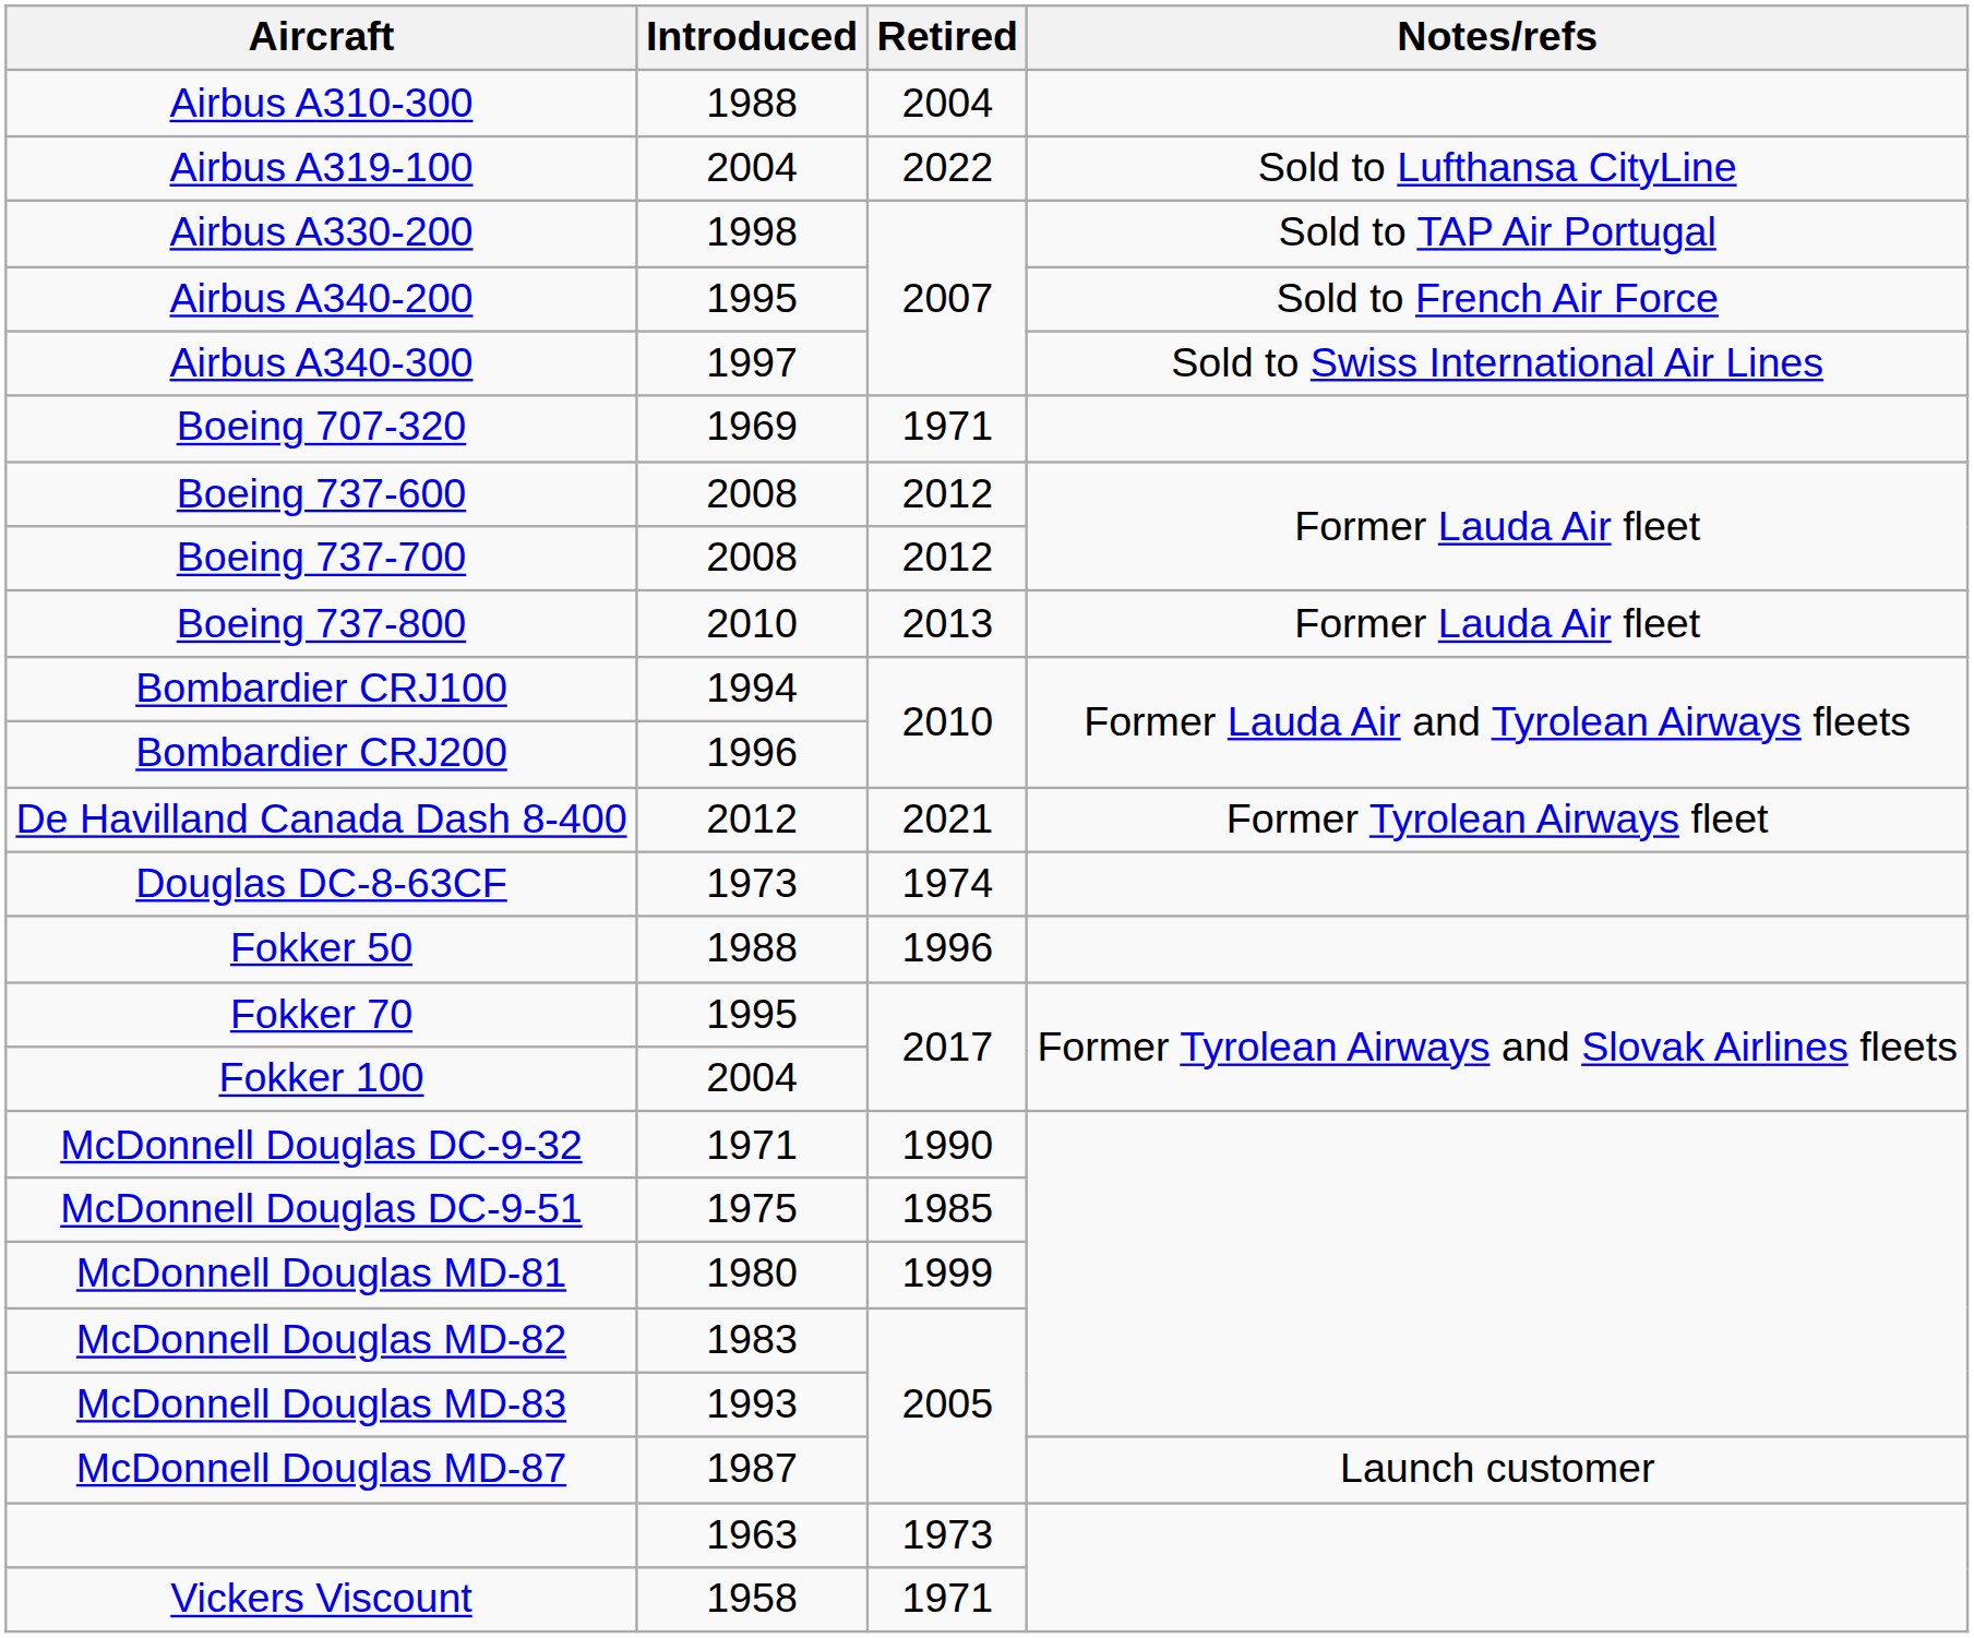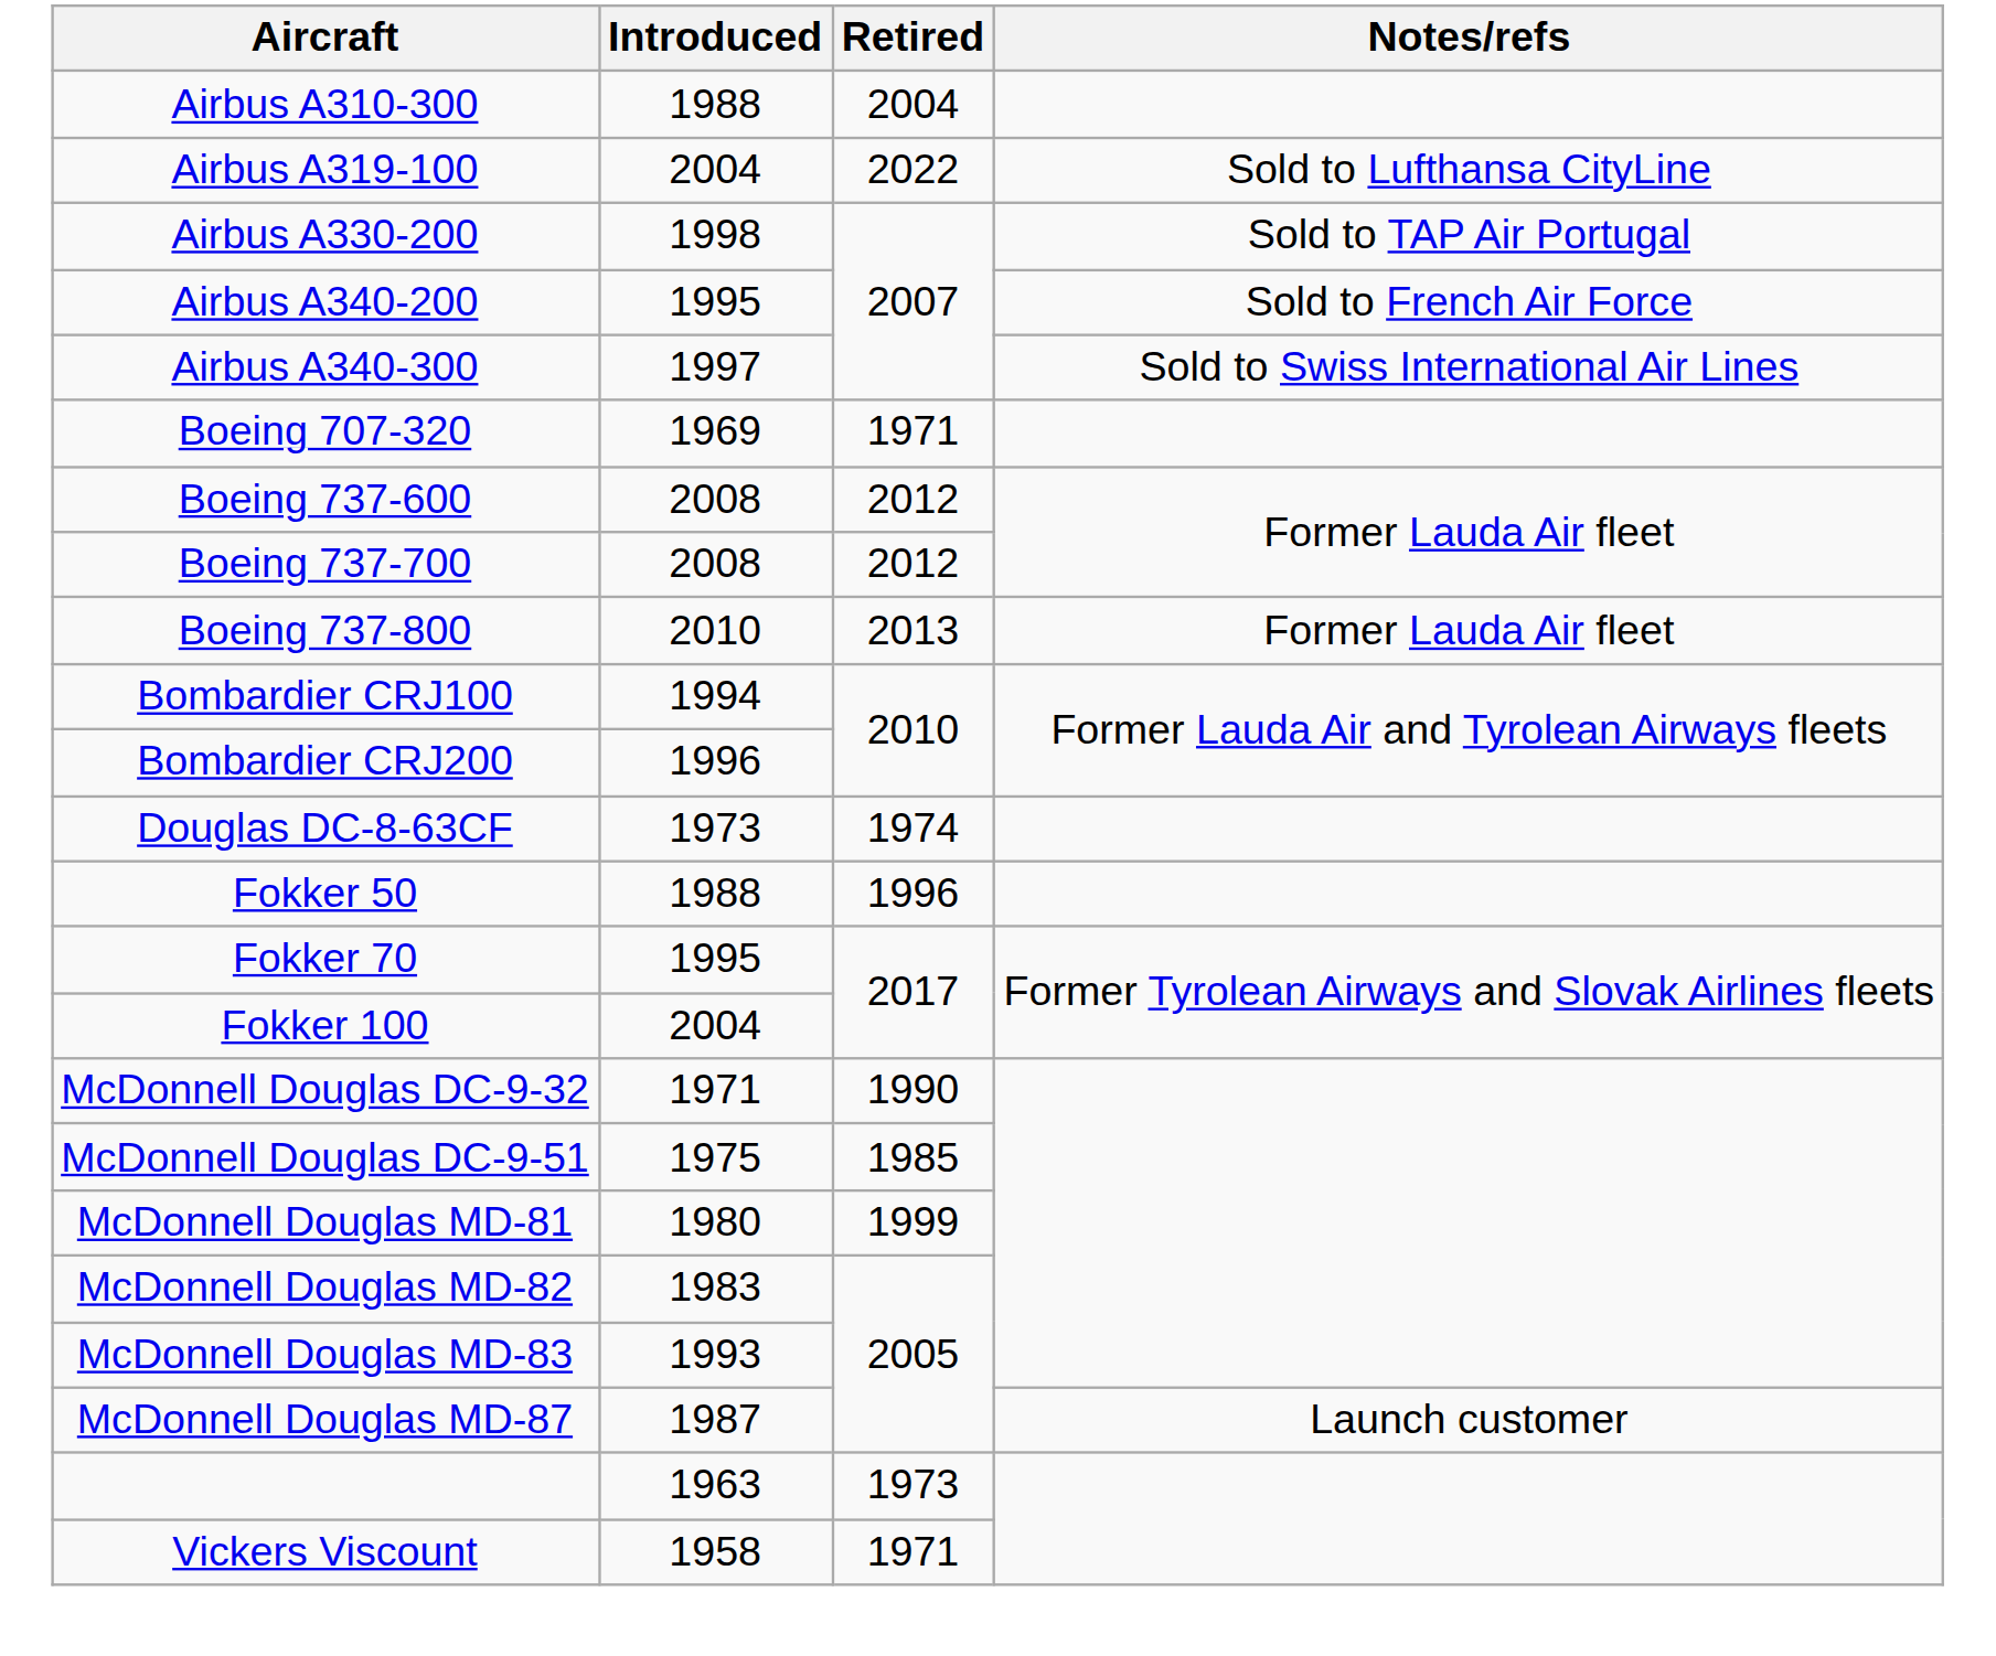- row: De Havilland Canada Dash 8-400 | 2012 | 2021 | Former Tyrolean Airways fleet
